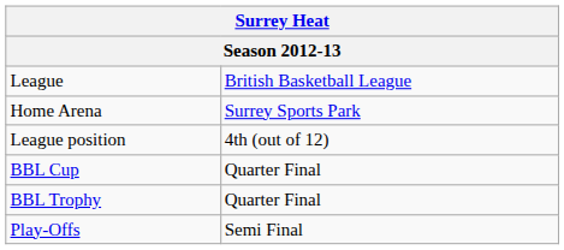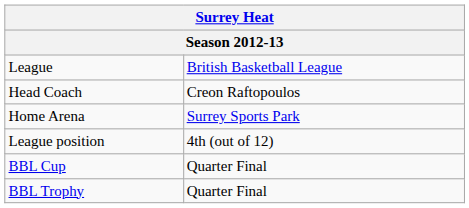+ row: Head Coach | Creon Raftopoulos
- row: Play-Offs | Semi Final
